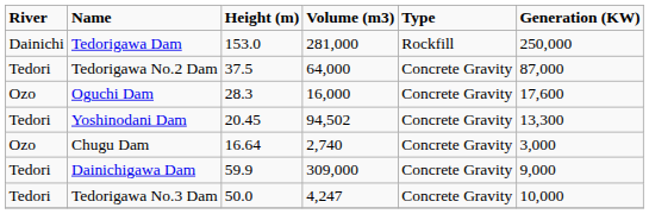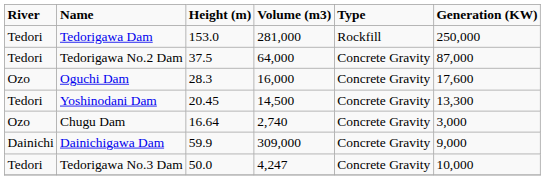Tedorigawa Dam | River: Dainichi -> Tedori
Yoshinodani Dam | Volume (m3): 94,502 -> 14,500
Dainichigawa Dam | River: Tedori -> Dainichi
